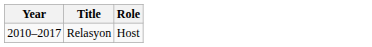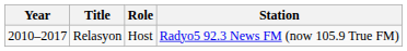+ column: Station | Radyo5 92.3 News FM (now 105.9 True FM)
